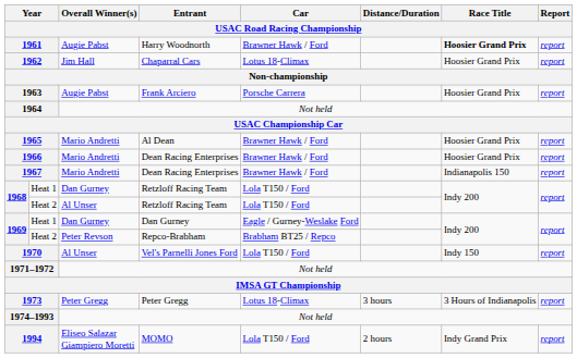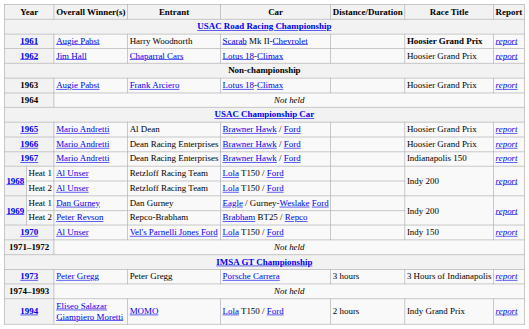1961 | Car: Brawner Hawk / Ford -> Scarab Mk II-Chevrolet
1963 | Car: Porsche Carrera -> Lotus 18-Climax
1968 / Heat 1 | Overall Winner(s): Dan Gurney -> Al Unser
1973 | Car: Lotus 18-Climax -> Porsche Carrera
